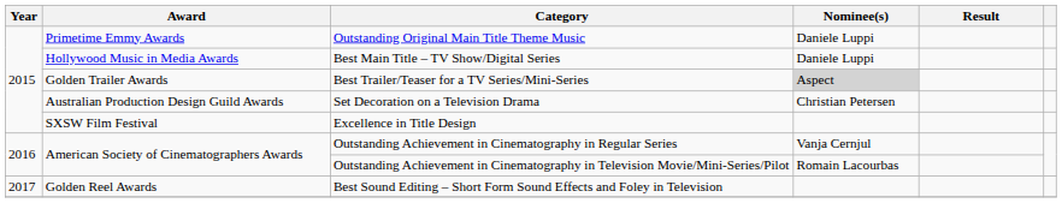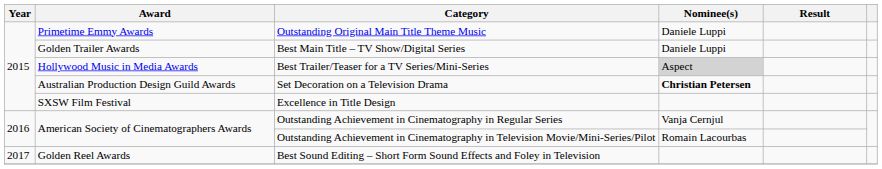Best Main Title – TV Show/Digital Series | Award: Hollywood Music in Media Awards -> Golden Trailer Awards
Best Trailer/Teaser for a TV Series/Mini-Series | Award: Golden Trailer Awards -> Hollywood Music in Media Awards
Set Decoration on a Television Drama | Nominee(s): normal -> bold
